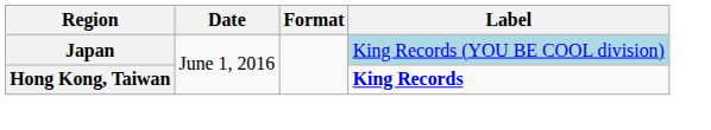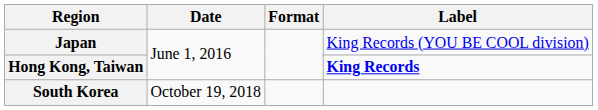Japan | Label: lightblue background -> no background
+ row: South Korea | October 19, 2018
